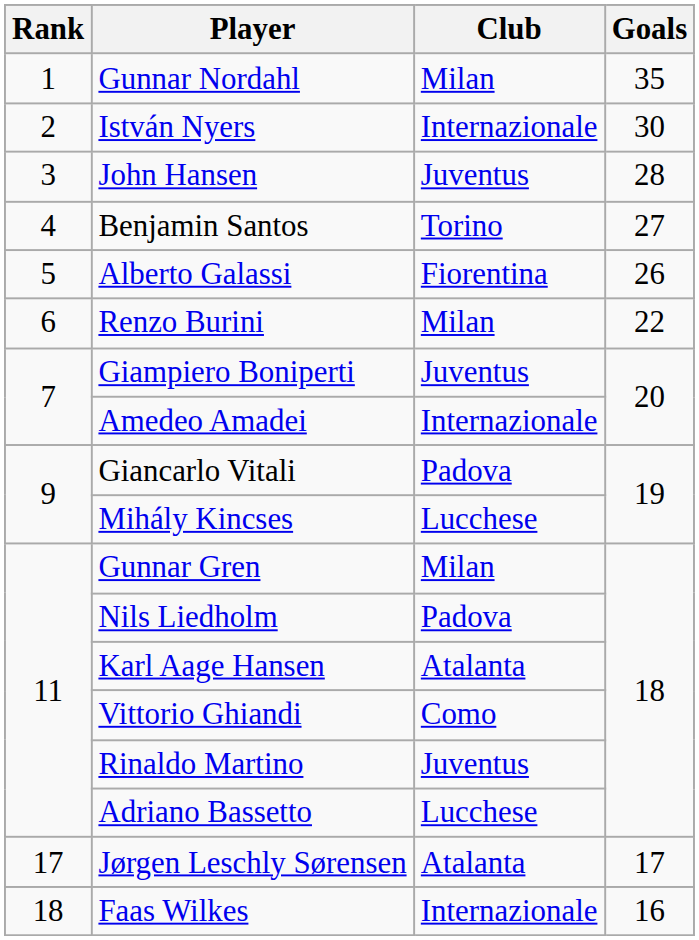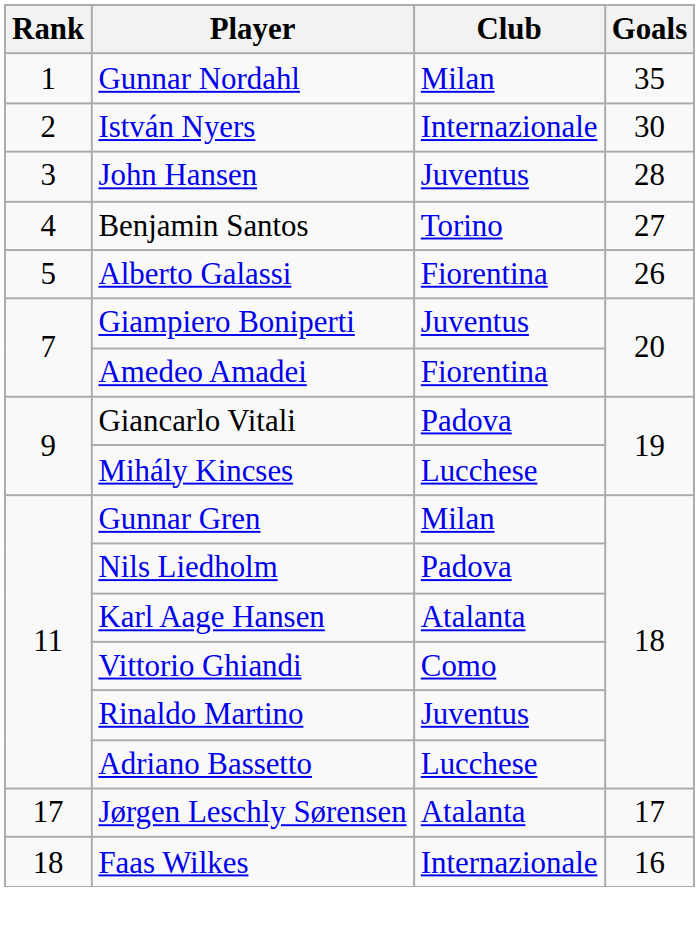- row: 6 | Renzo Burini | Milan | 22
Amedeo Amadei | Club: Internazionale -> Fiorentina
